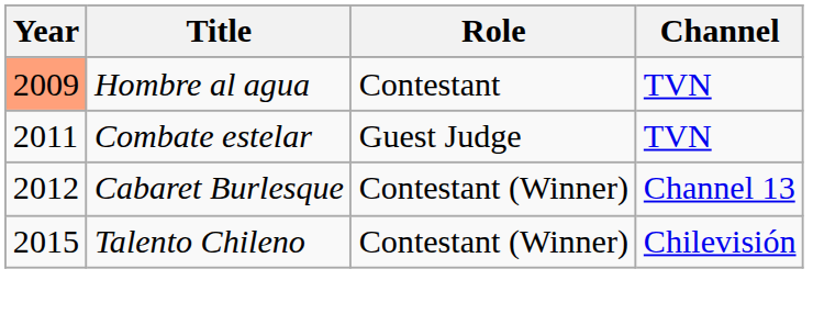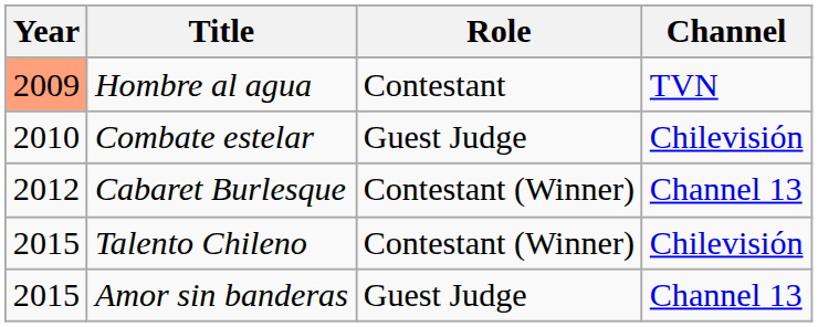Combate estelar | Year: 2011 -> 2010
Combate estelar | Channel: TVN -> Chilevisión
+ row: 2015 | Amor sin banderas | Guest Judge | Channel 13
